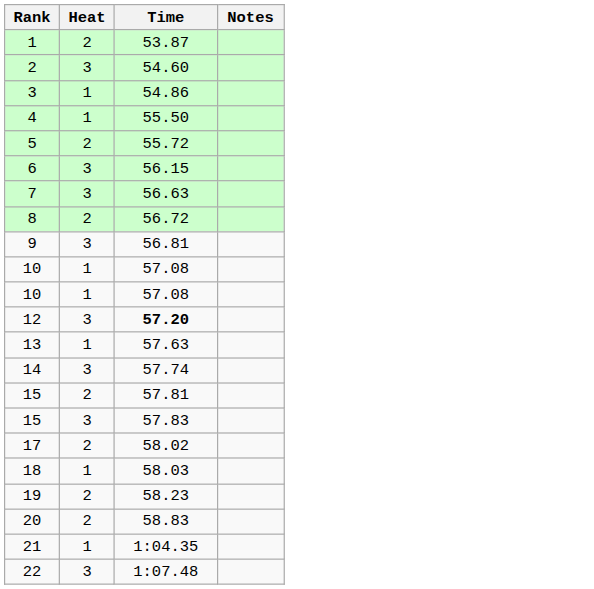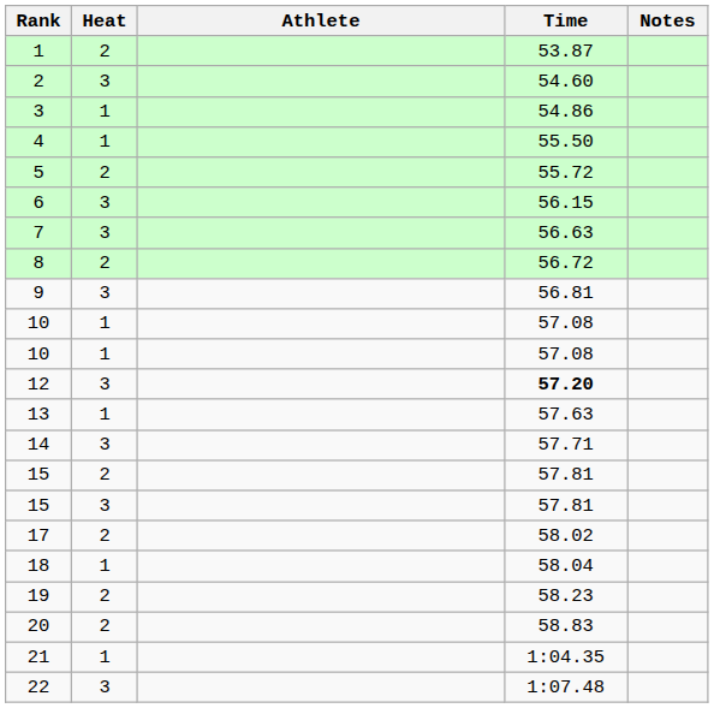+ column: Athlete
14 | Time: 57.74 -> 57.71
15 / 3 | Time: 57.83 -> 57.81
18 | Time: 58.03 -> 58.04
